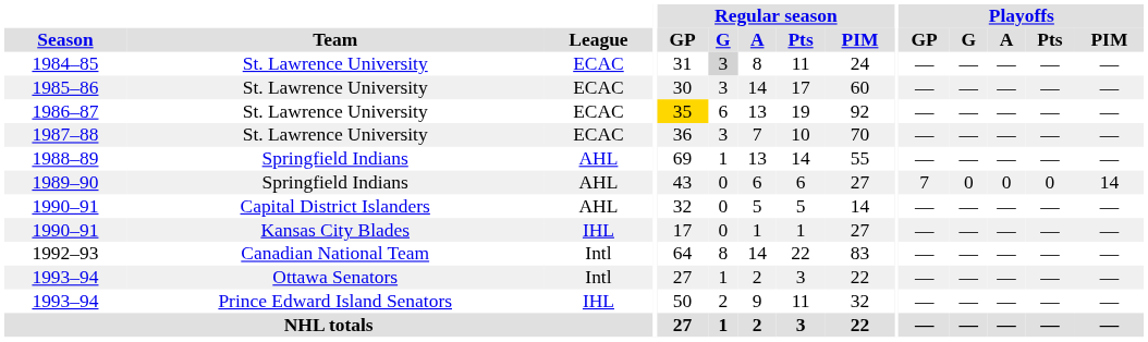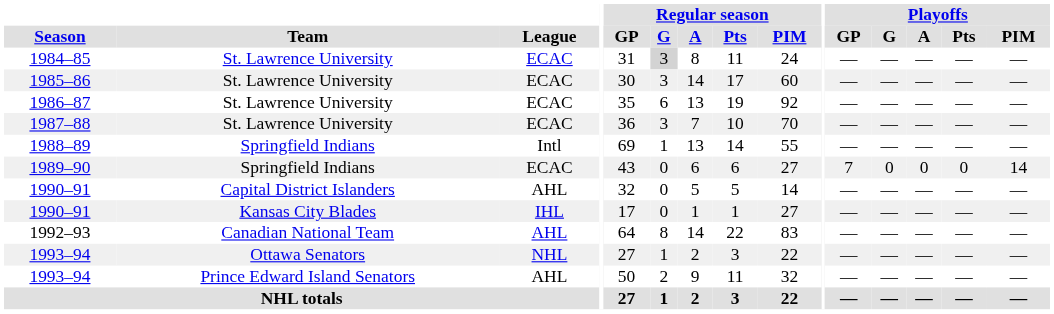1986–87 | Regular season / GP: gold background -> no background
1988–89 | League: AHL -> Intl
1989–90 | League: AHL -> ECAC
1992–93 | League: Intl -> AHL
1993–94 / Ottawa Senators | League: Intl -> NHL
1993–94 / Prince Edward Island Senators | League: IHL -> AHL
